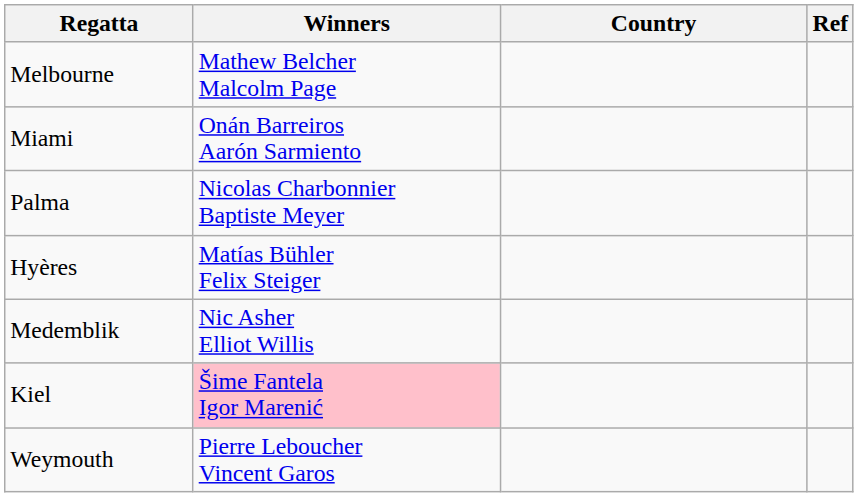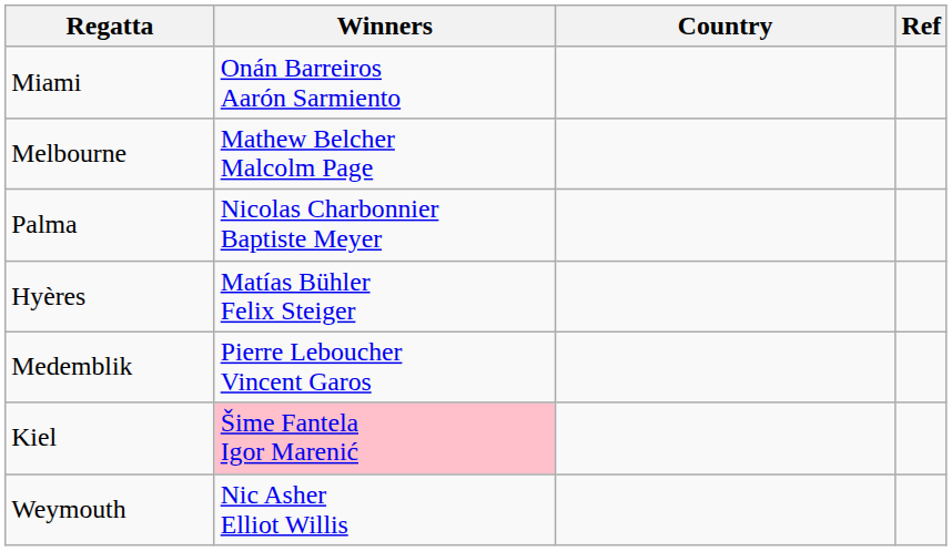rows swapped: Melbourne <-> Miami
Medemblik | Winners: Nic Asher Elliot Willis -> Pierre Leboucher Vincent Garos
Weymouth | Winners: Pierre Leboucher Vincent Garos -> Nic Asher Elliot Willis
